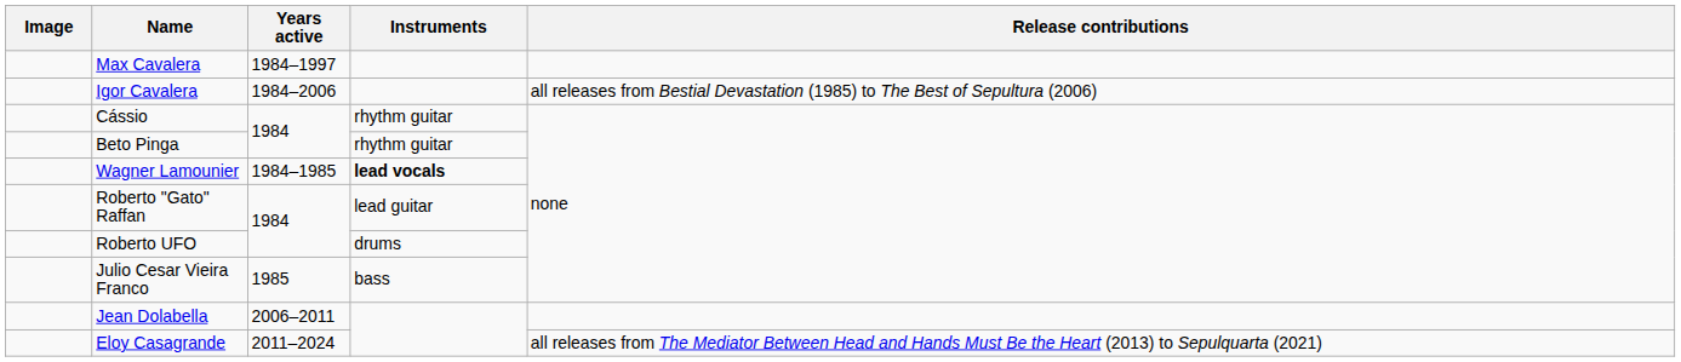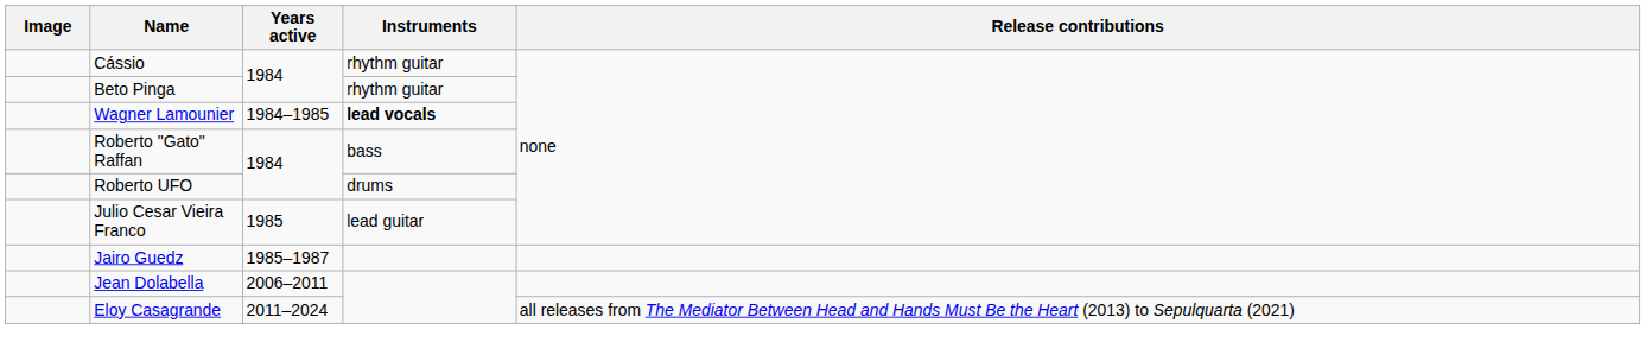- row: Max Cavalera | 1984–1997
- row: Igor Cavalera | 1984–2006 | all releases from Bestial Devastation (1985) to The Best of Sepultura (2006)
Roberto "Gato" Raffan | Instruments: lead guitar -> bass
Julio Cesar Vieira Franco | Instruments: bass -> lead guitar
+ row: Jairo Guedz | 1985–1987
